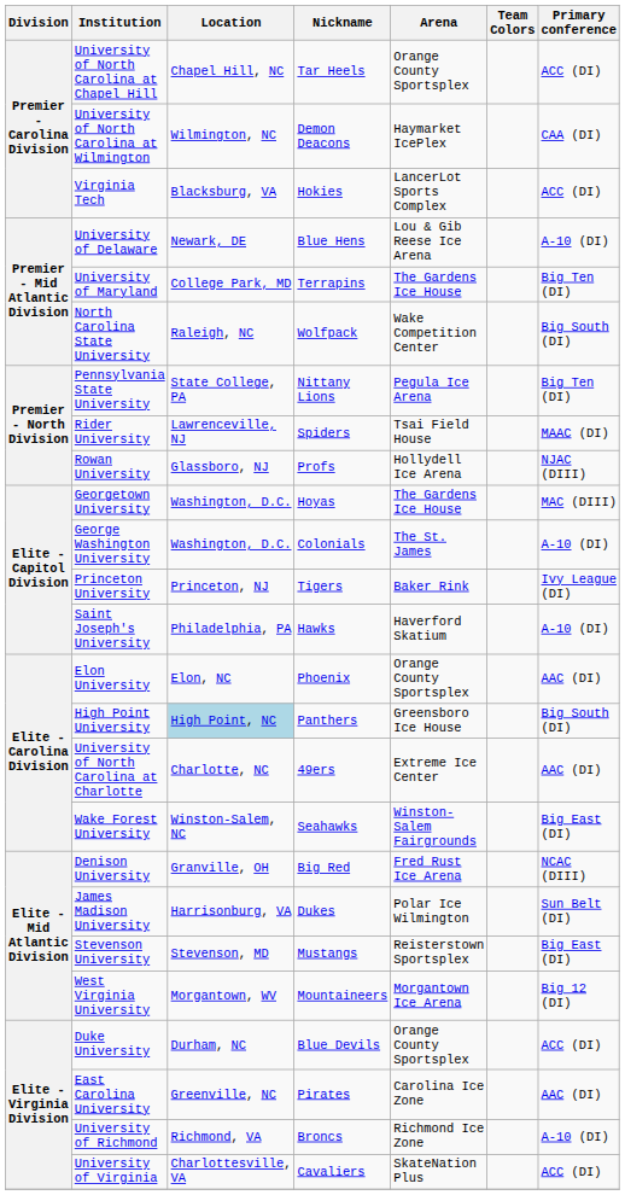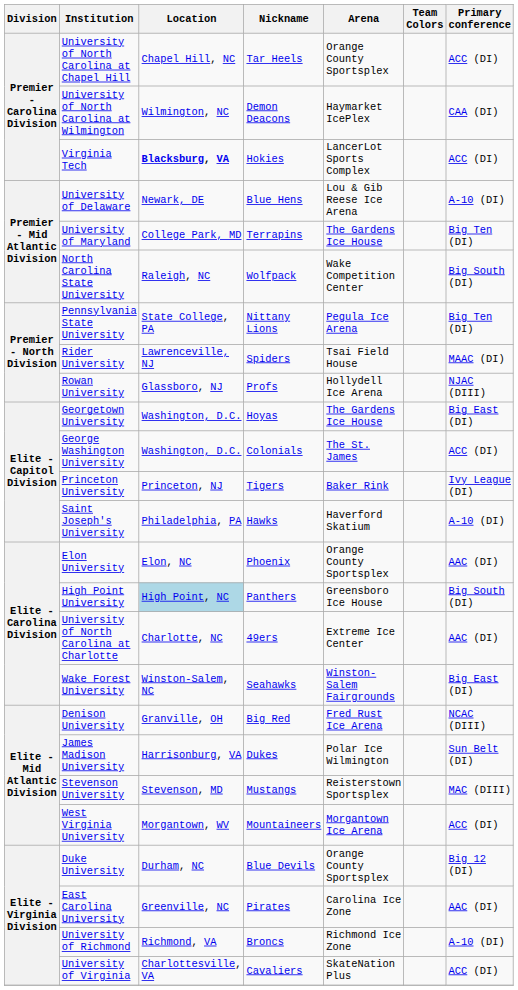Virginia Tech | Location: normal -> bold
Georgetown University | Primary conference: MAC (DIII) -> Big East (DI)
George Washington University | Primary conference: A-10 (DI) -> ACC (DI)
Stevenson University | Primary conference: Big East (DI) -> MAC (DIII)
West Virginia University | Primary conference: Big 12 (DI) -> ACC (DI)
Duke University | Primary conference: ACC (DI) -> Big 12 (DI)
